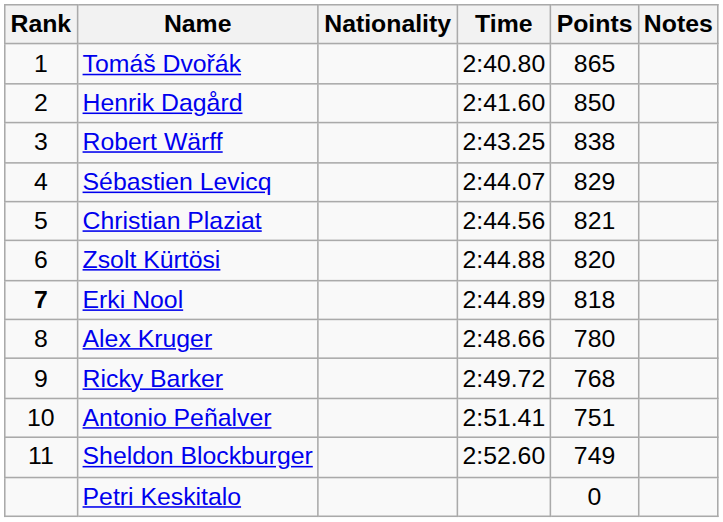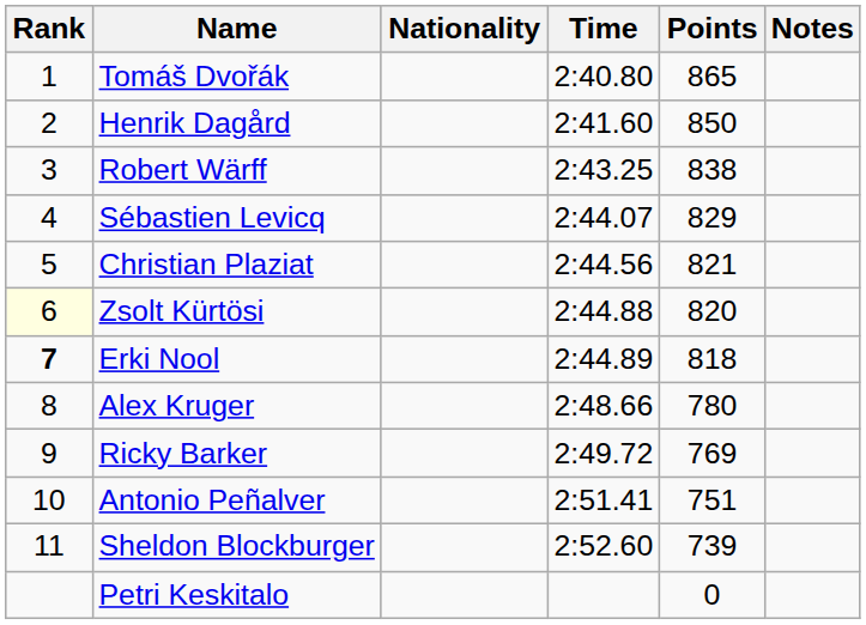Zsolt Kürtösi | Rank: no background -> lightyellow background
Ricky Barker | Points: 768 -> 769
Sheldon Blockburger | Points: 749 -> 739
